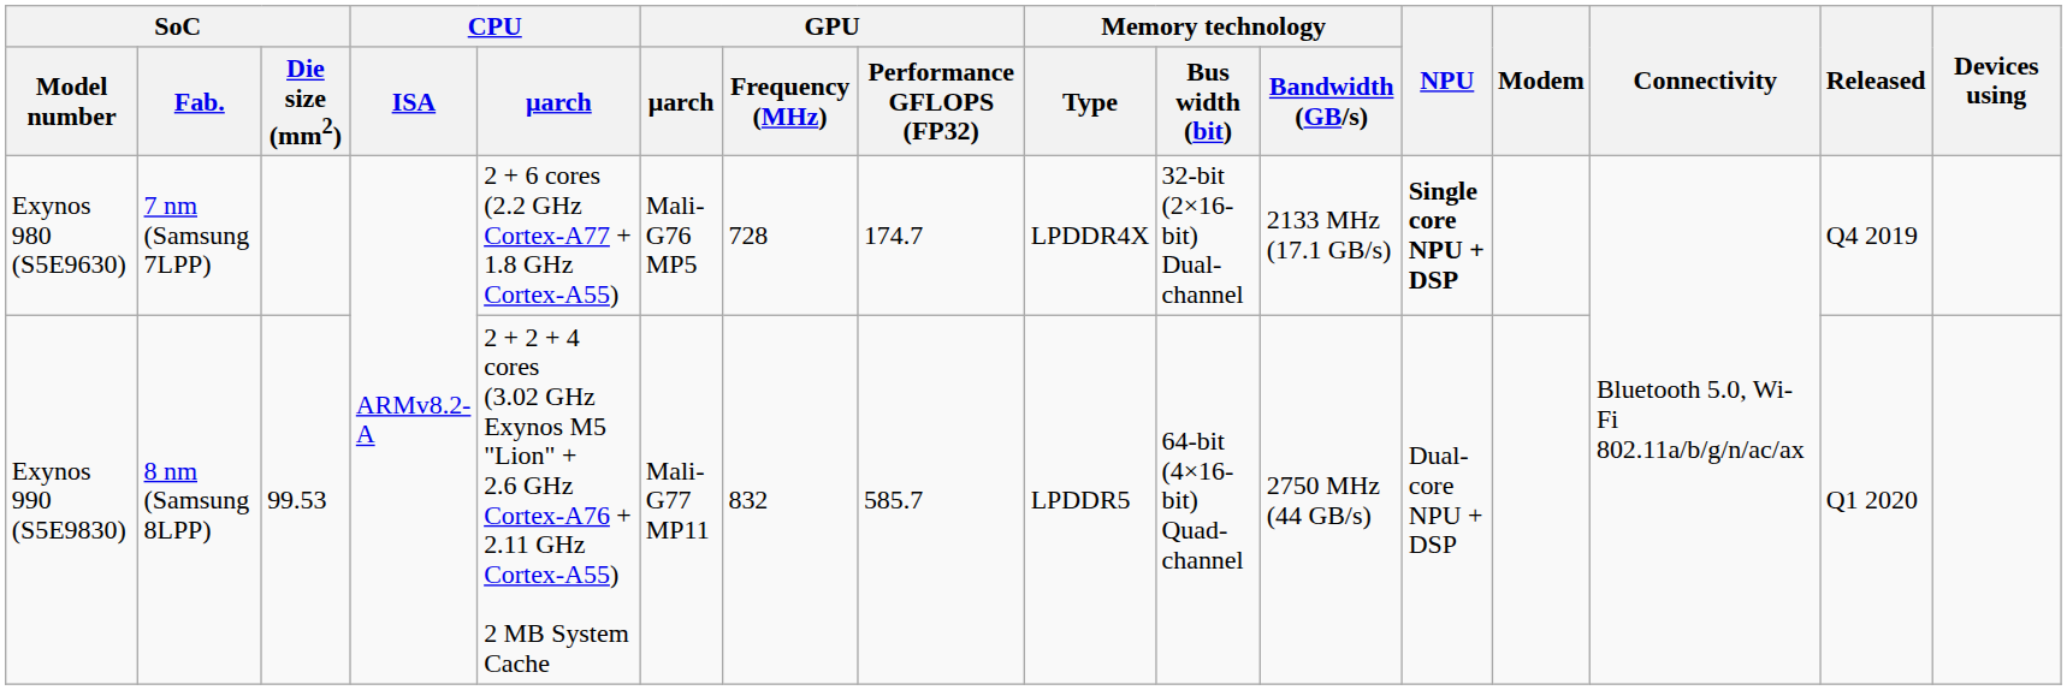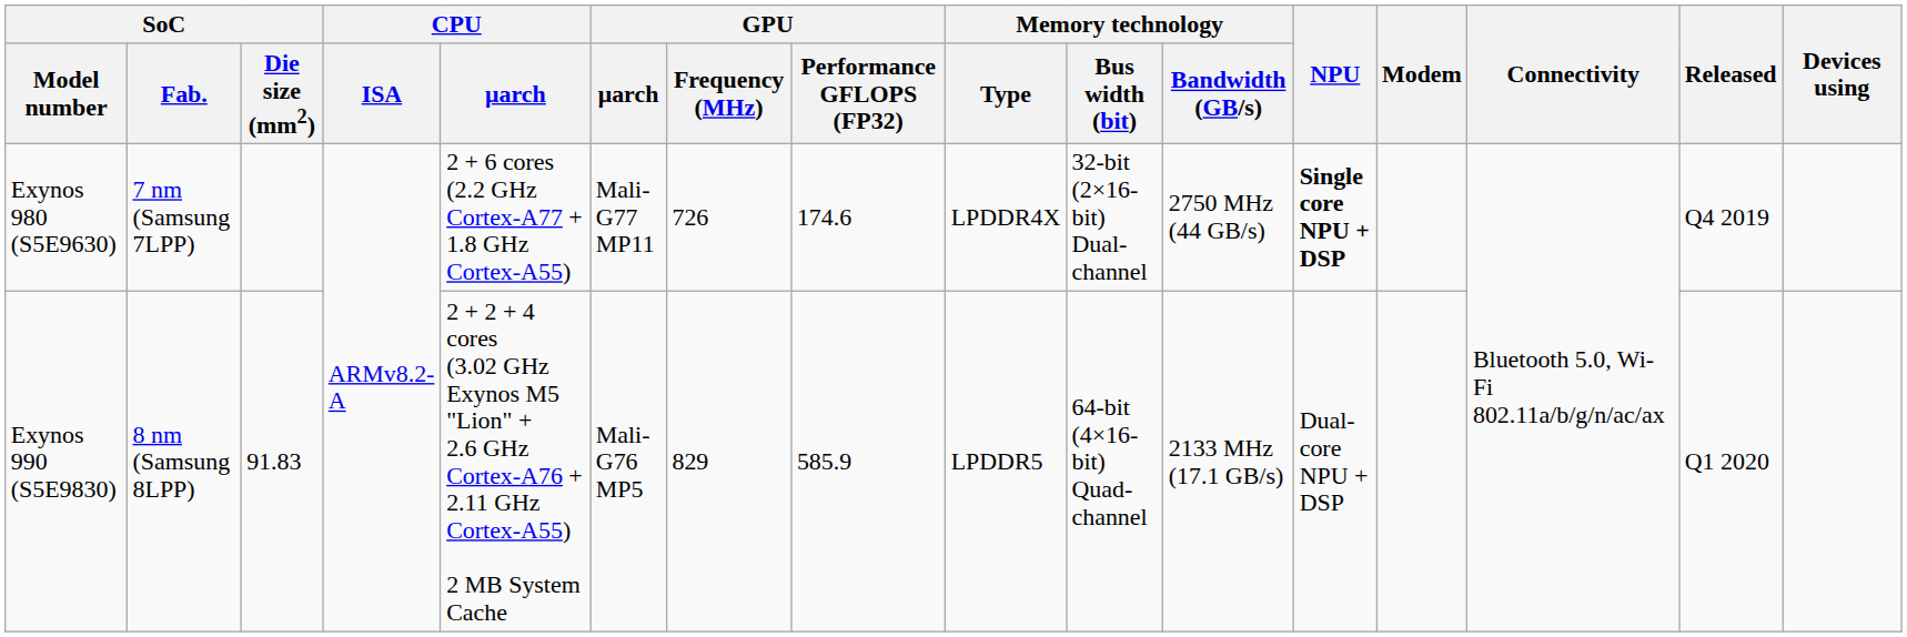Exynos 980 (S5E9630) | GPU / μarch: Mali-G76 MP5 -> Mali-G77 MP11
Exynos 980 (S5E9630) | GPU / Frequency (MHz): 728 -> 726
Exynos 980 (S5E9630) | GPU / Performance GFLOPS (FP32): 174.7 -> 174.6
Exynos 980 (S5E9630) | Memory technology / Bandwidth (GB/s): 2133 MHz (17.1 GB/s) -> 2750 MHz (44 GB/s)
Exynos 990 (S5E9830) | SoC / Die size (mm2): 99.53 -> 91.83
Exynos 990 (S5E9830) | GPU / μarch: Mali-G77 MP11 -> Mali-G76 MP5
Exynos 990 (S5E9830) | GPU / Frequency (MHz): 832 -> 829
Exynos 990 (S5E9830) | GPU / Performance GFLOPS (FP32): 585.7 -> 585.9
Exynos 990 (S5E9830) | Memory technology / Bandwidth (GB/s): 2750 MHz (44 GB/s) -> 2133 MHz (17.1 GB/s)
